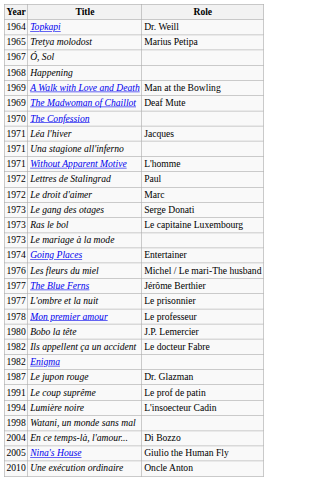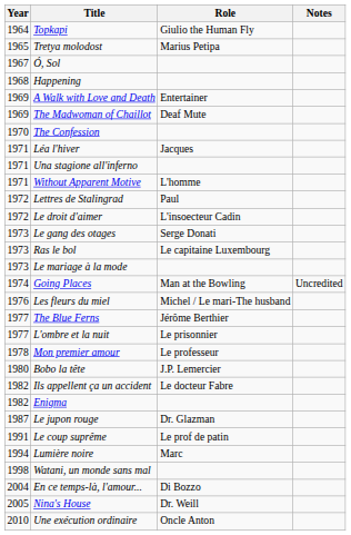+ column: Notes | Uncredited
Topkapi | Role: Dr. Weill -> Giulio the Human Fly
A Walk with Love and Death | Role: Man at the Bowling -> Entertainer
Le droit d'aimer | Role: Marc -> L'insoecteur Cadin
Going Places | Role: Entertainer -> Man at the Bowling
Lumière noire | Role: L'insoecteur Cadin -> Marc
Nina's House | Role: Giulio the Human Fly -> Dr. Weill
